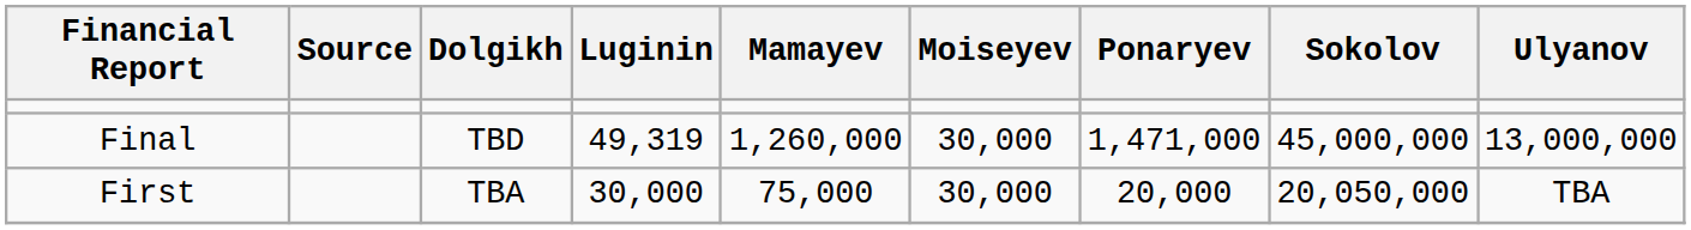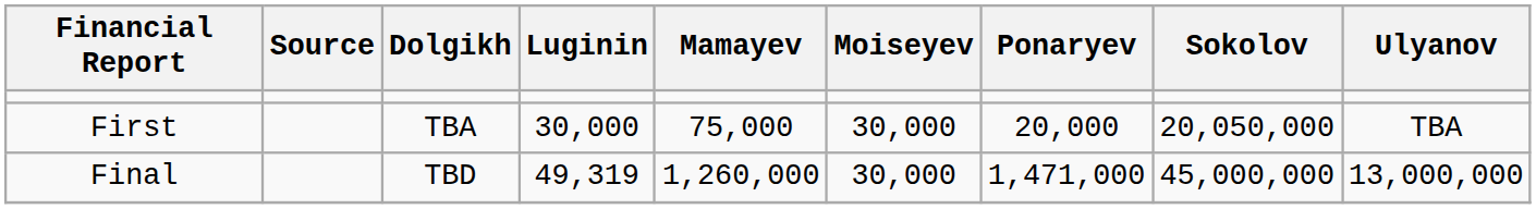rows swapped: First <-> Final
